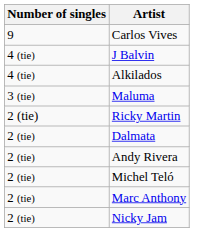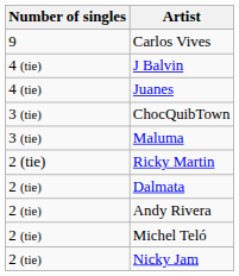- row: 4 (tie) | Alkilados
+ row: 4 (tie) | Juanes
+ row: 3 (tie) | ChocQuibTown
- row: 2 (tie) | Marc Anthony
